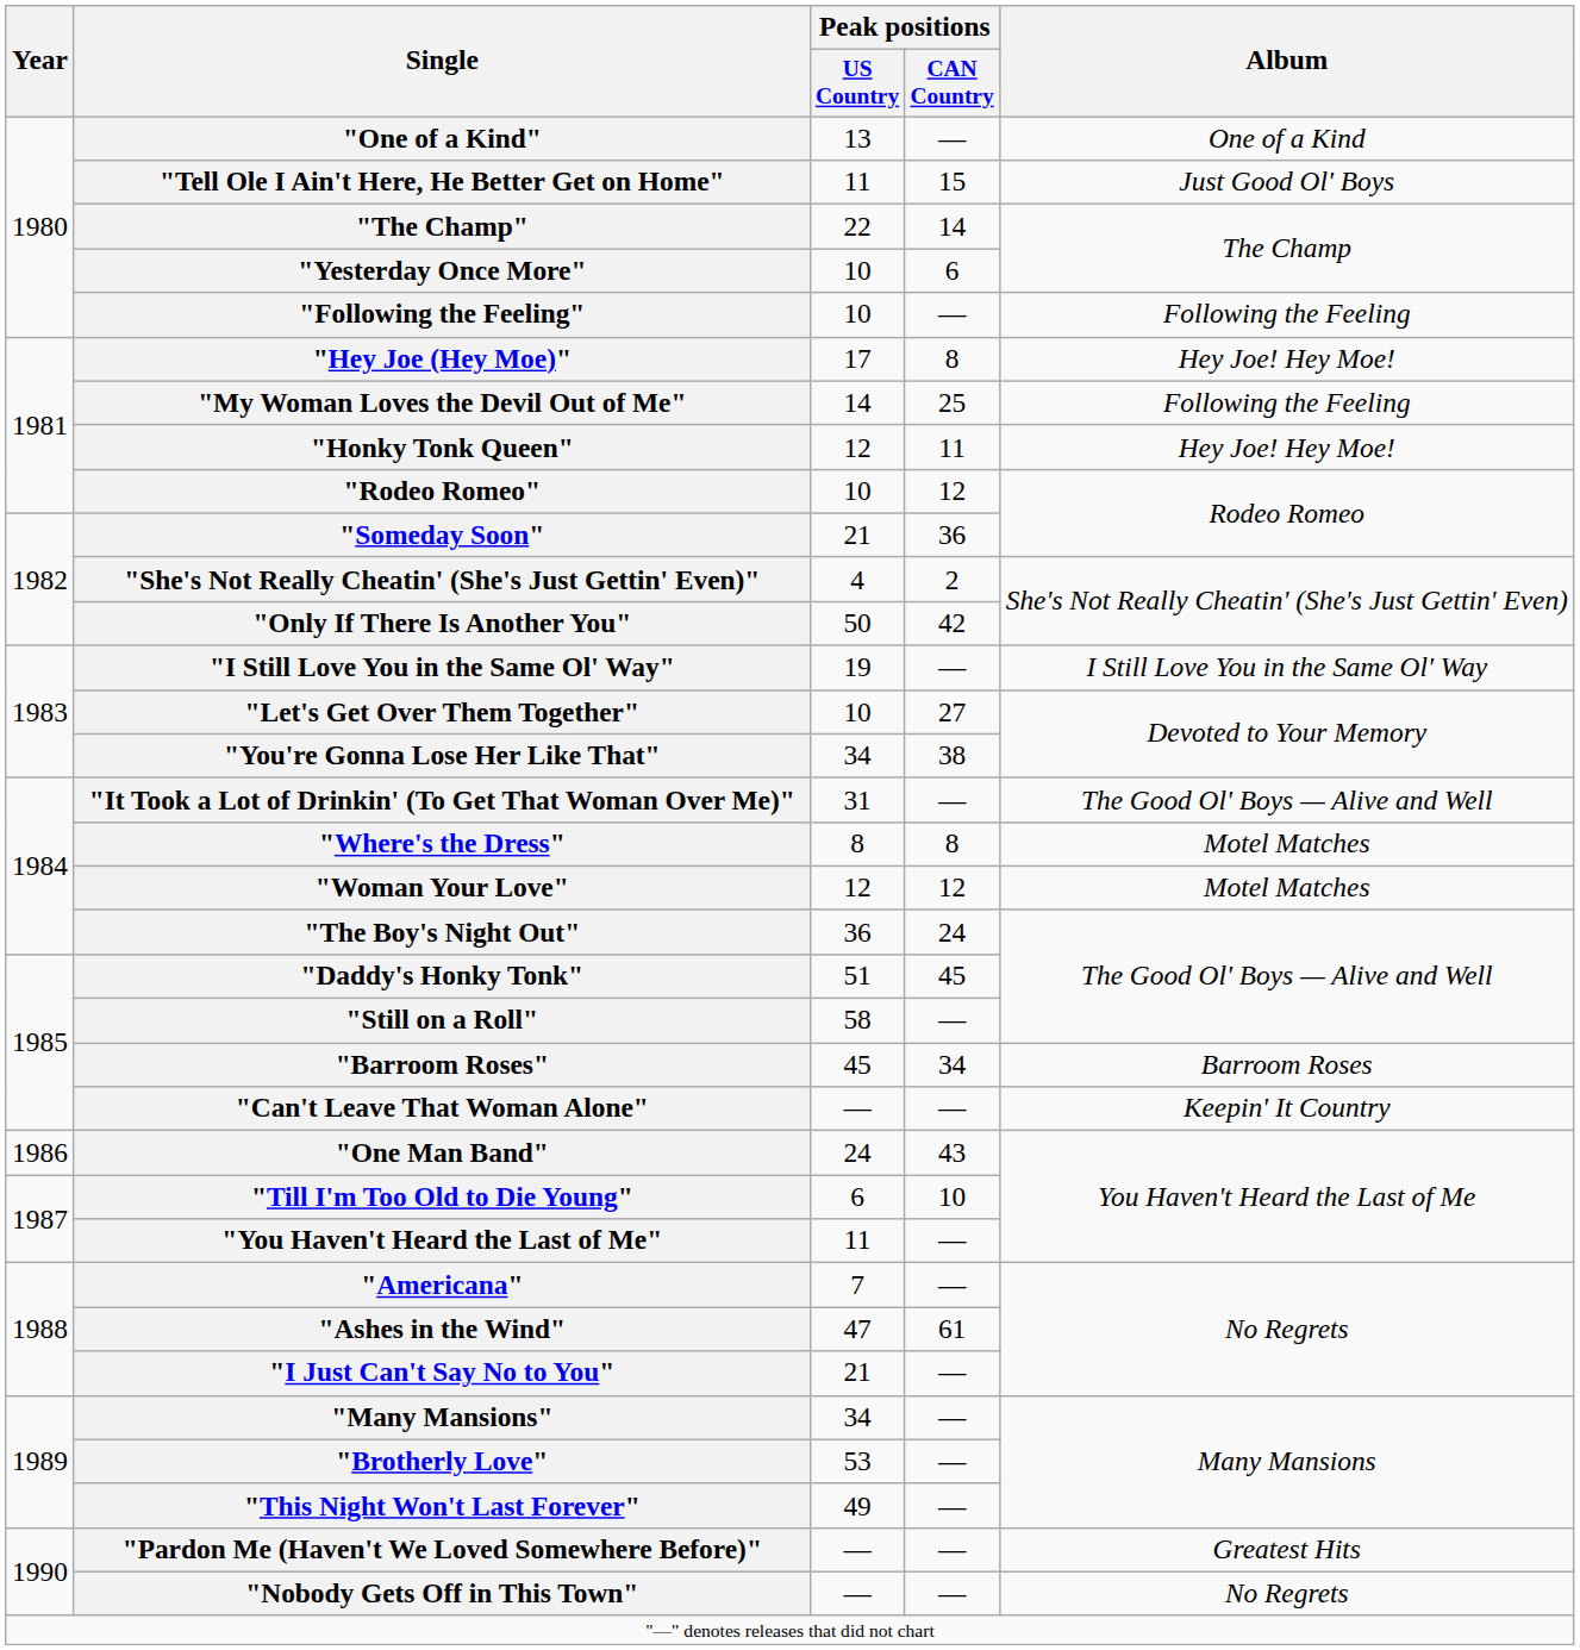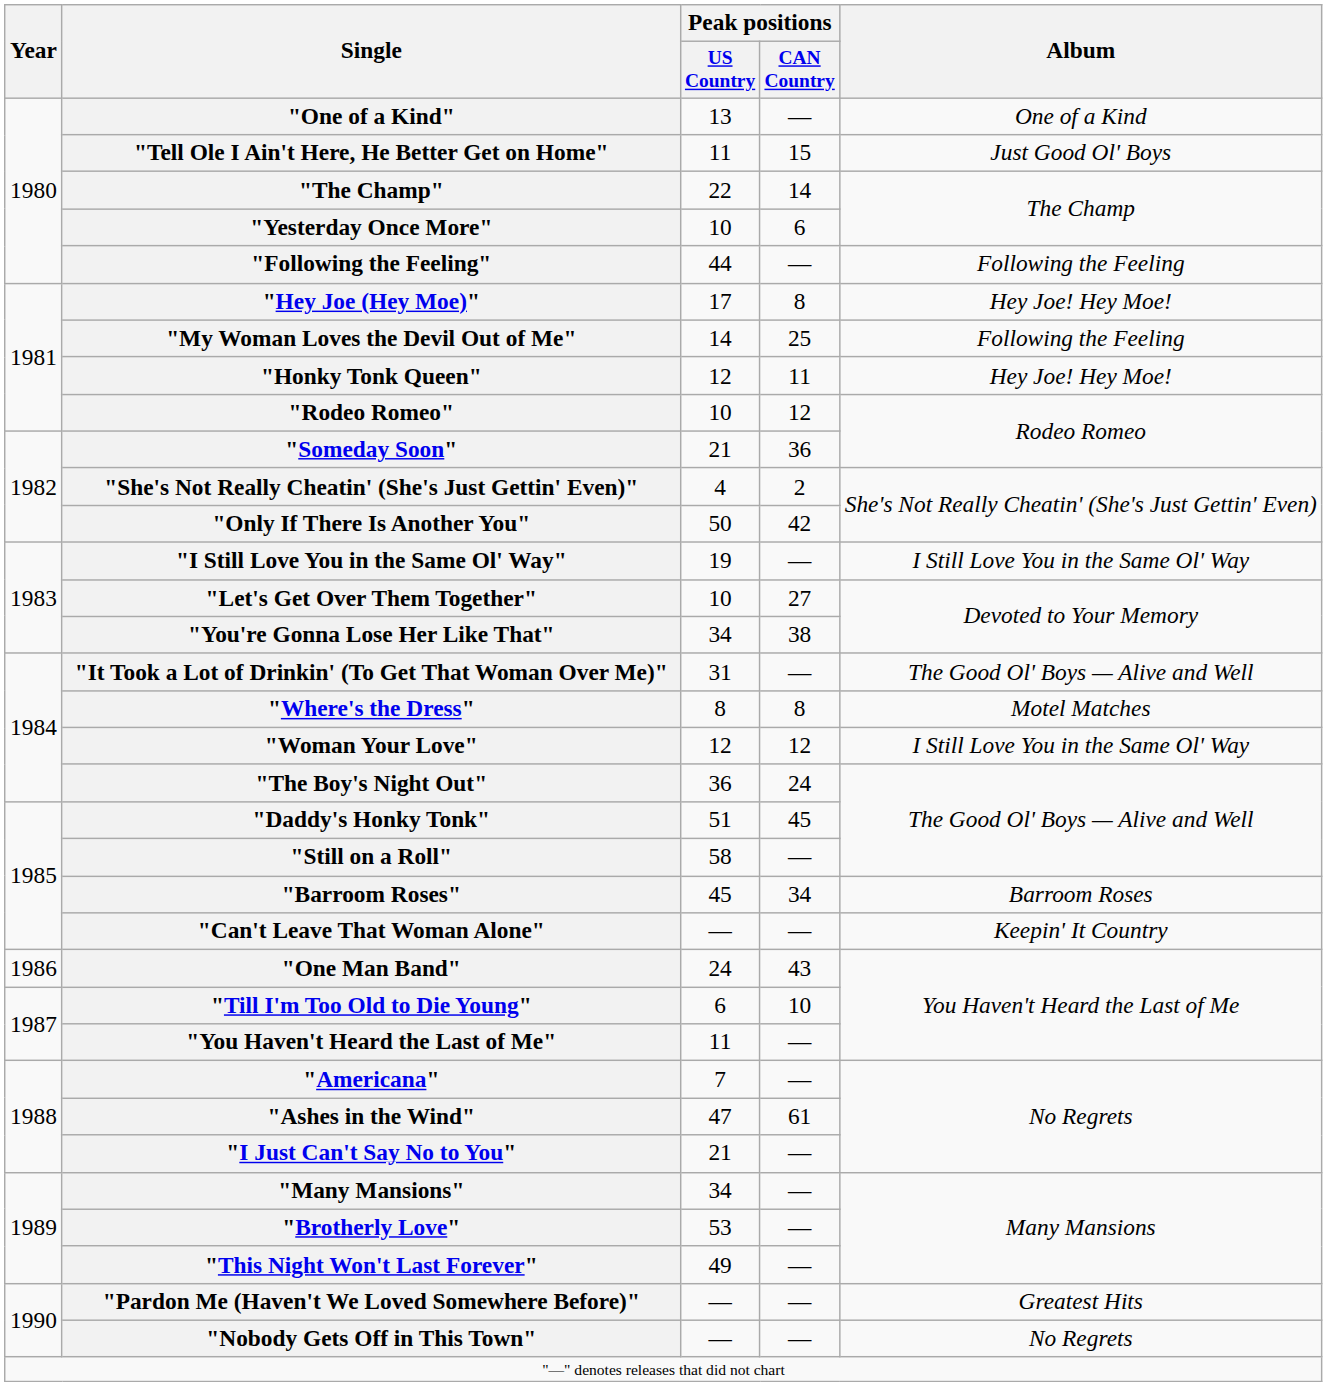"Following the Feeling" | Peak positions / US Country: 10 -> 44
"Woman Your Love" | Album: Motel Matches -> I Still Love You in the Same Ol' Way
